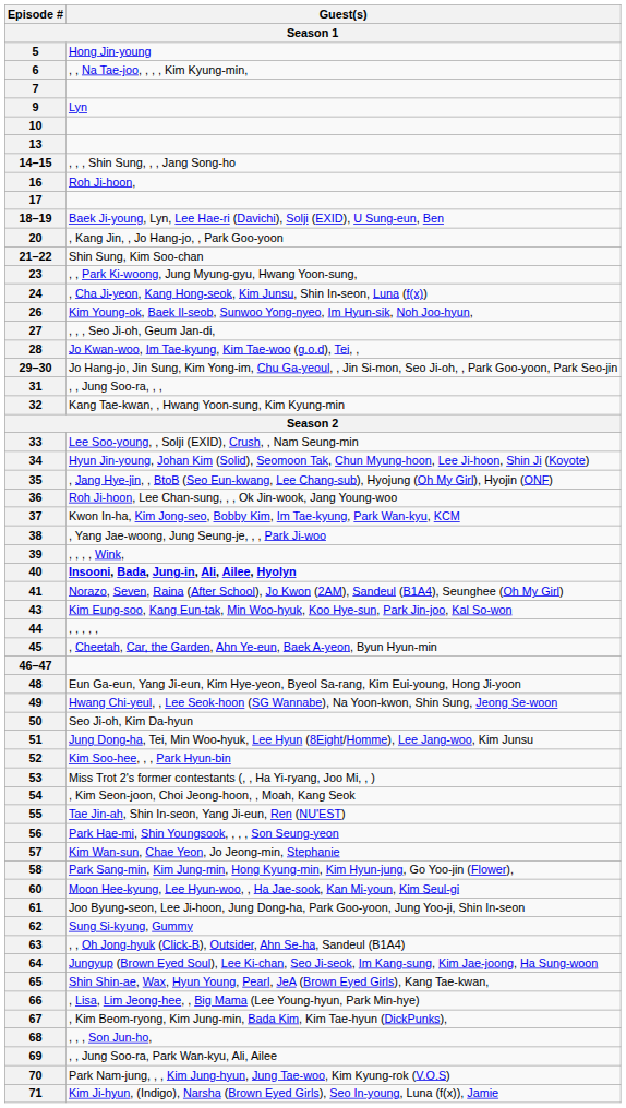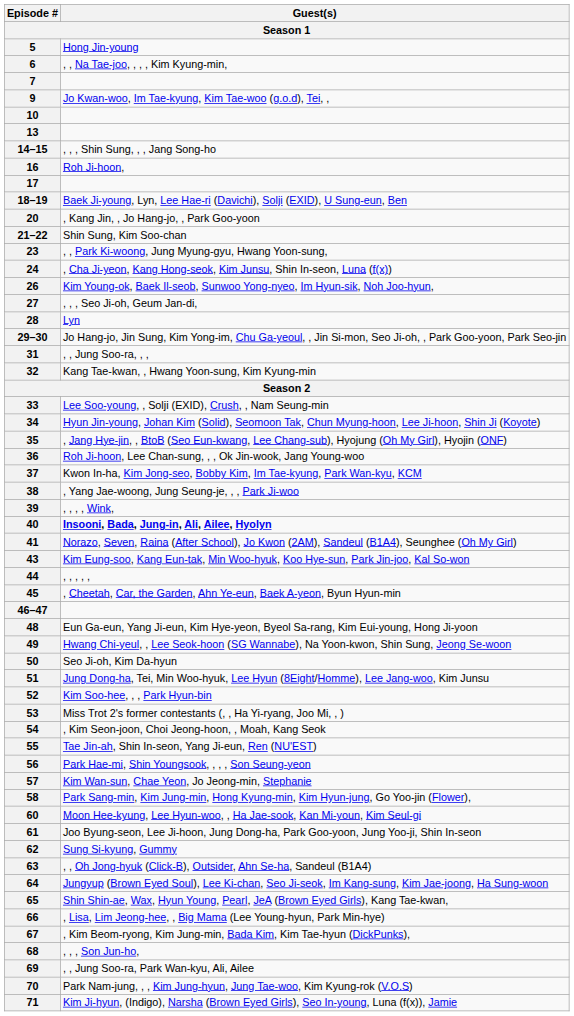9 | Guest(s): Lyn -> Jo Kwan-woo, Im Tae-kyung, Kim Tae-woo (g.o.d), Tei, ,
28 | Guest(s): Jo Kwan-woo, Im Tae-kyung, Kim Tae-woo (g.o.d), Tei, , -> Lyn
